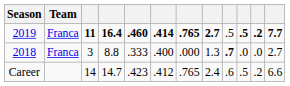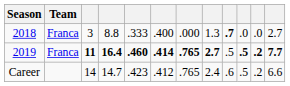rows swapped: 2018 <-> 2019
